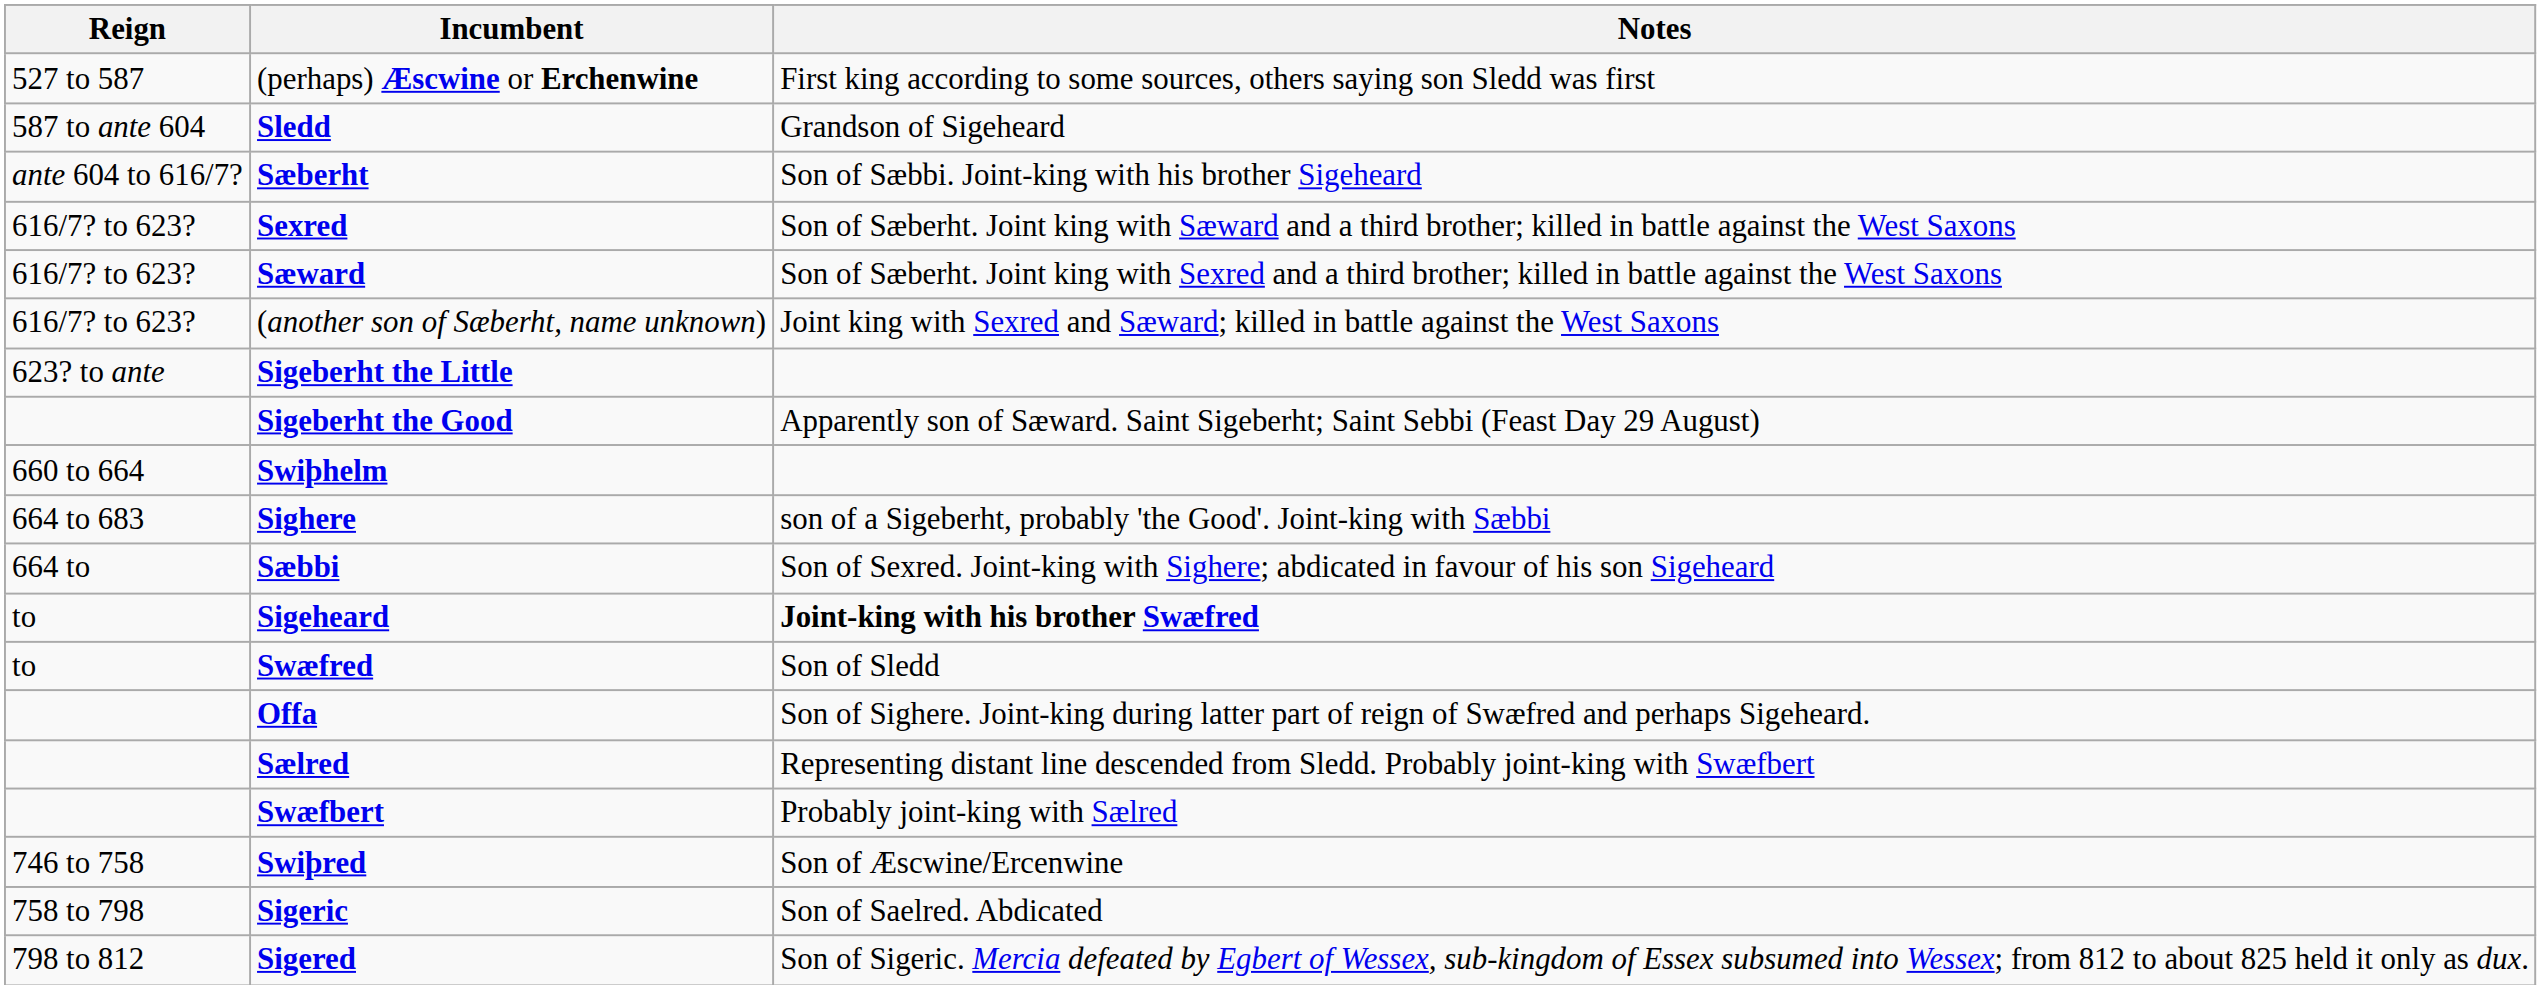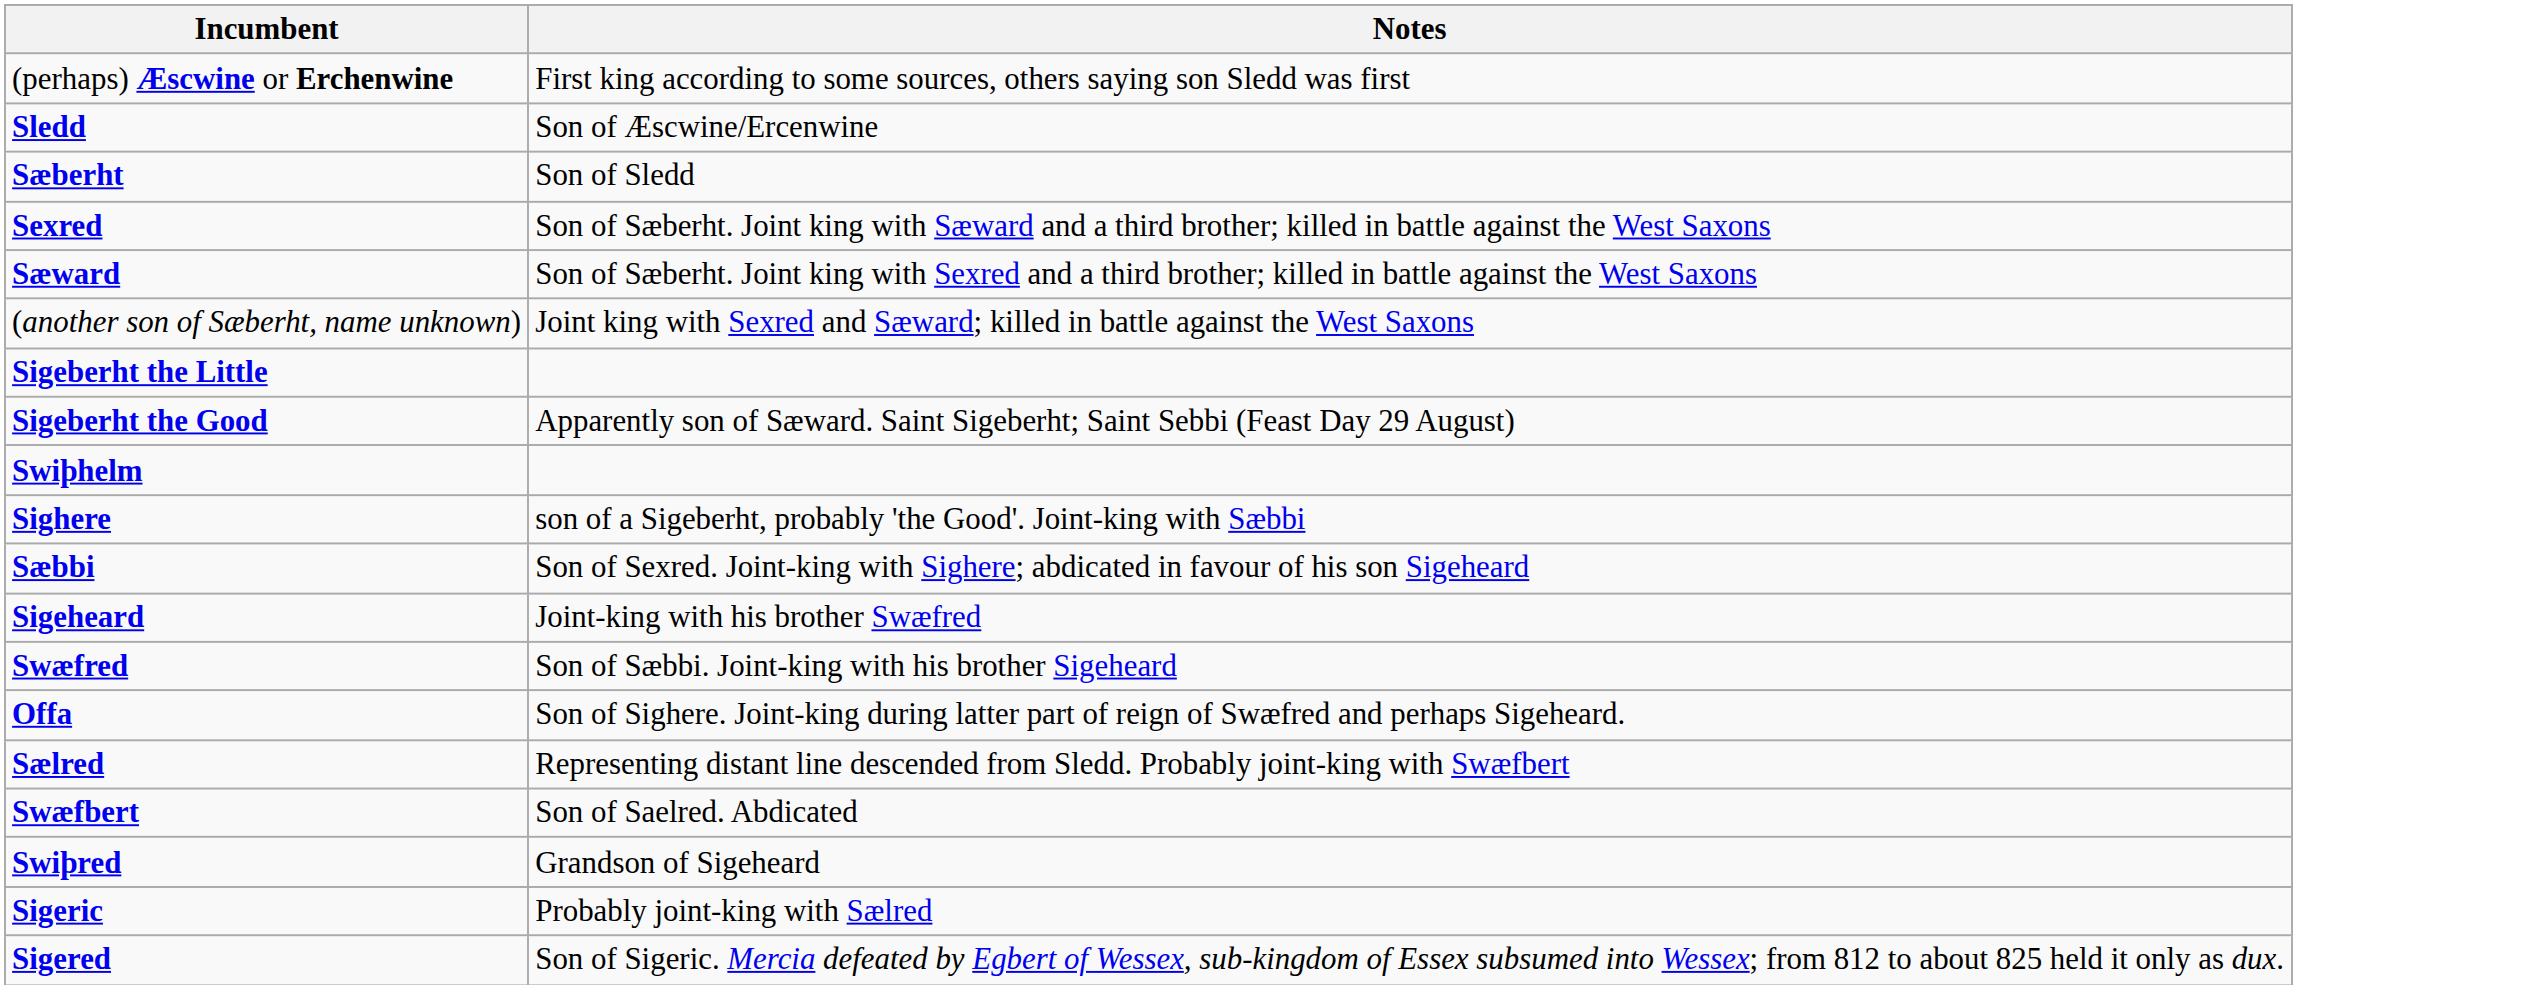- column: Reign | 527 to 587 | 587 to ante 604 | ante 604 to 616/7? | 616/7? to 623? | 616/7? to 623? | 616/7? to 623? | 623? to ante | 660 to 664 | 664 to 683 | 664 to | to | to | 746 to 758 | 758 to 798 | 798 to 812
Sledd | Notes: Grandson of Sigeheard -> Son of Æscwine/Ercenwine
Sæberht | Notes: Son of Sæbbi. Joint-king with his brother Sigeheard -> Son of Sledd
Sigeheard | Notes: bold -> normal
Swæfred | Notes: Son of Sledd -> Son of Sæbbi. Joint-king with his brother Sigeheard
Swæfbert | Notes: Probably joint-king with Sælred -> Son of Saelred. Abdicated
Swiþred | Notes: Son of Æscwine/Ercenwine -> Grandson of Sigeheard
Sigeric | Notes: Son of Saelred. Abdicated -> Probably joint-king with Sælred
